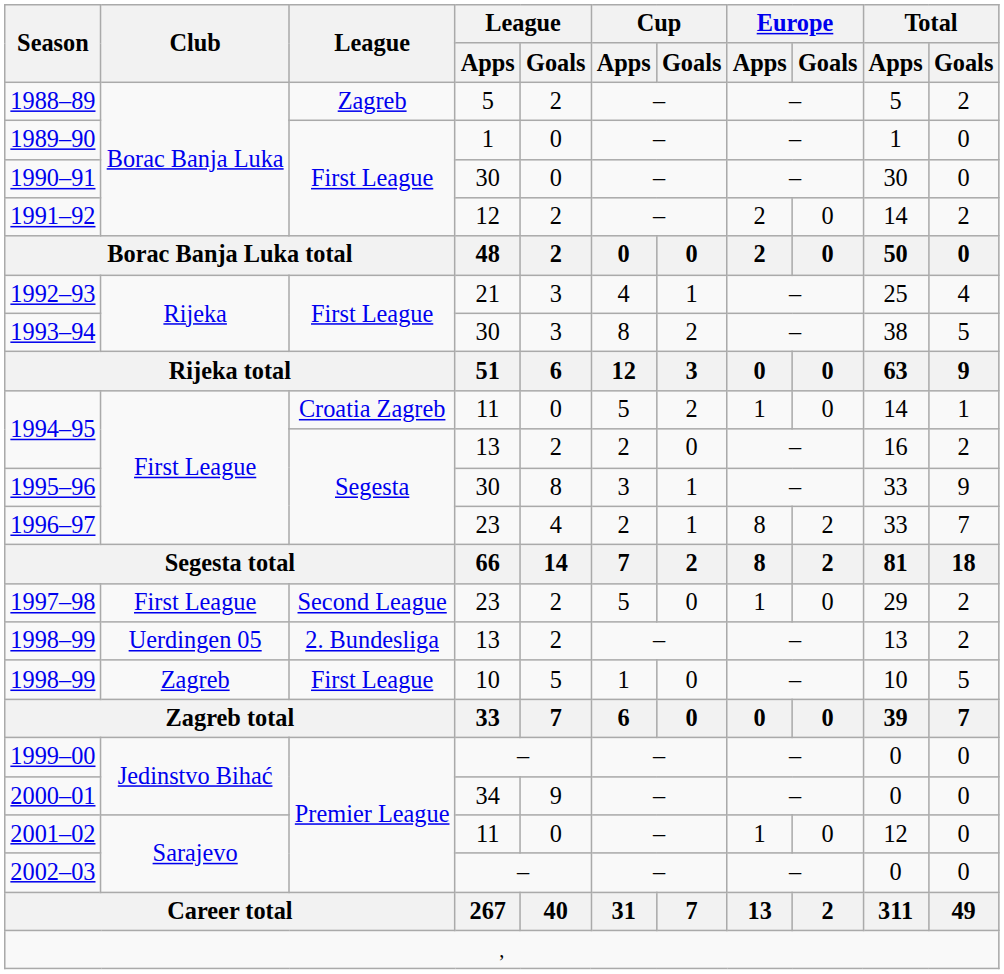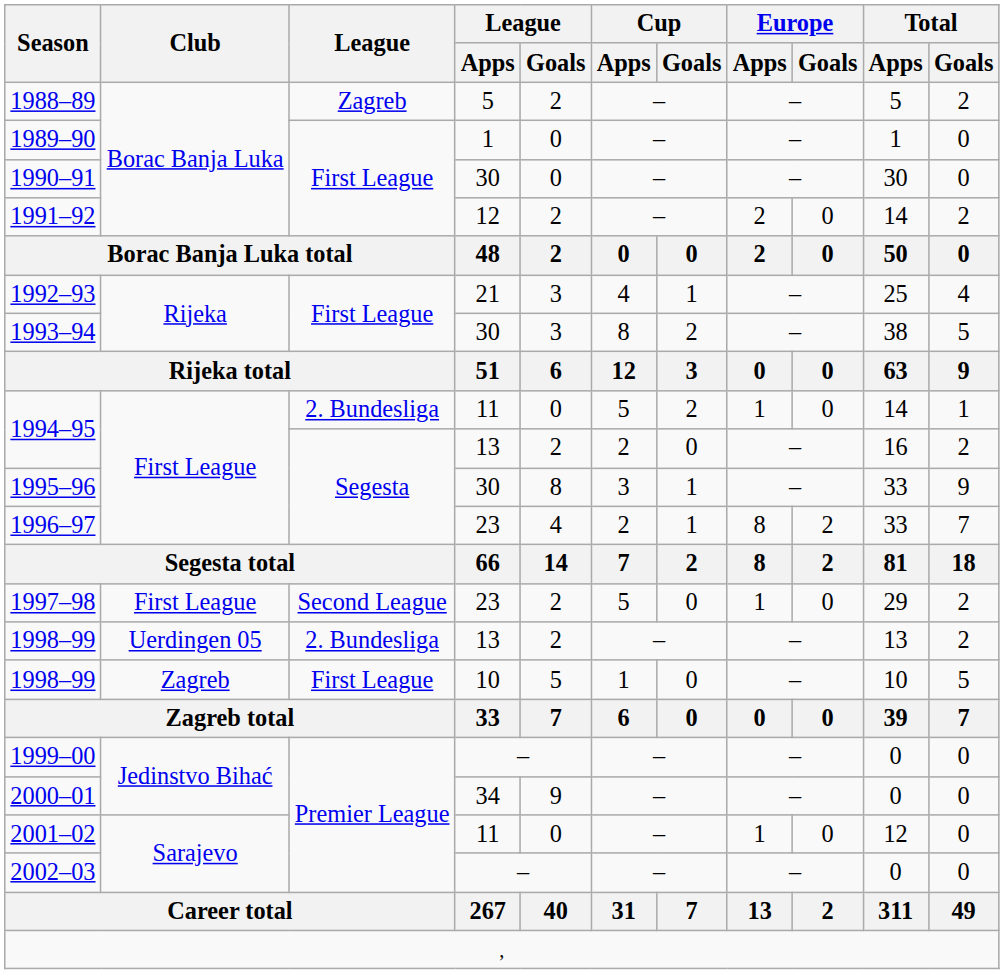1994–95 / 11 | League: Croatia Zagreb -> 2. Bundesliga
